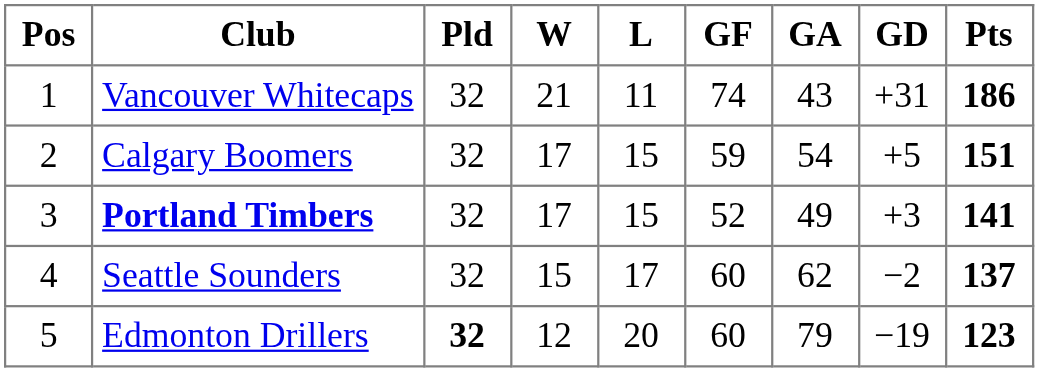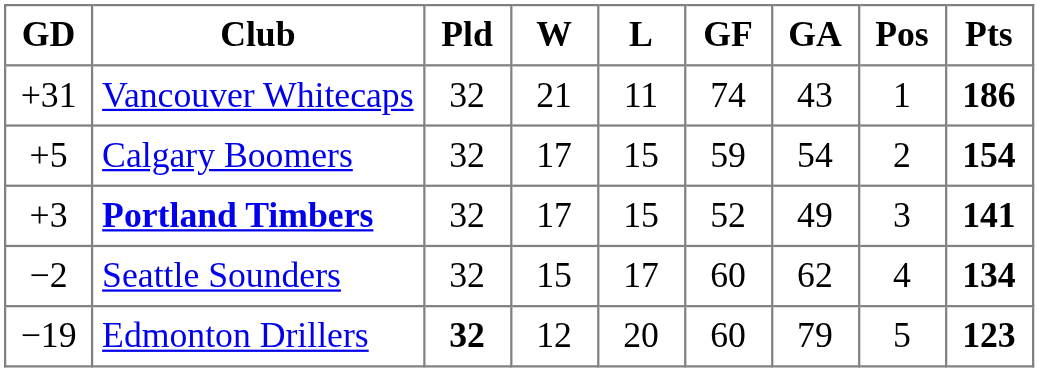columns swapped: Pos <-> GD
Calgary Boomers | Pts: 151 -> 154
Seattle Sounders | Pts: 137 -> 134
